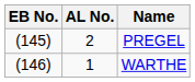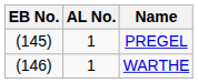PREGEL | AL No.: 2 -> 1
